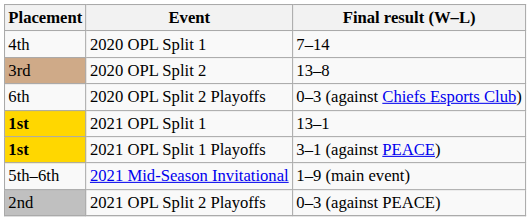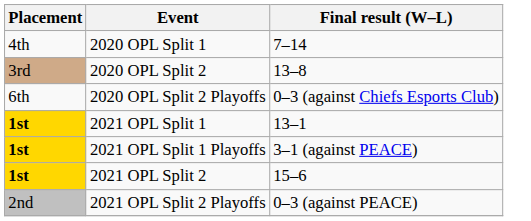- row: 5th–6th | 2021 Mid-Season Invitational | 1–9 (main event)
+ row: 1st | 2021 OPL Split 2 | 15–6
